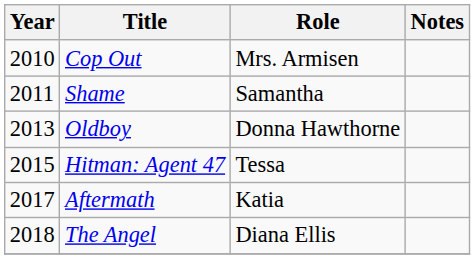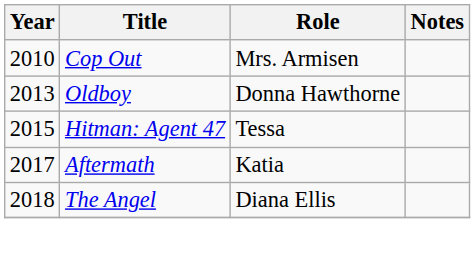- row: 2011 | Shame | Samantha
